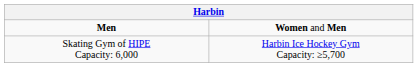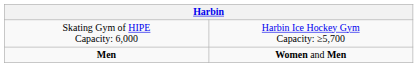rows swapped: Men <-> Skating Gym of HIPE Capacity: 6,000
